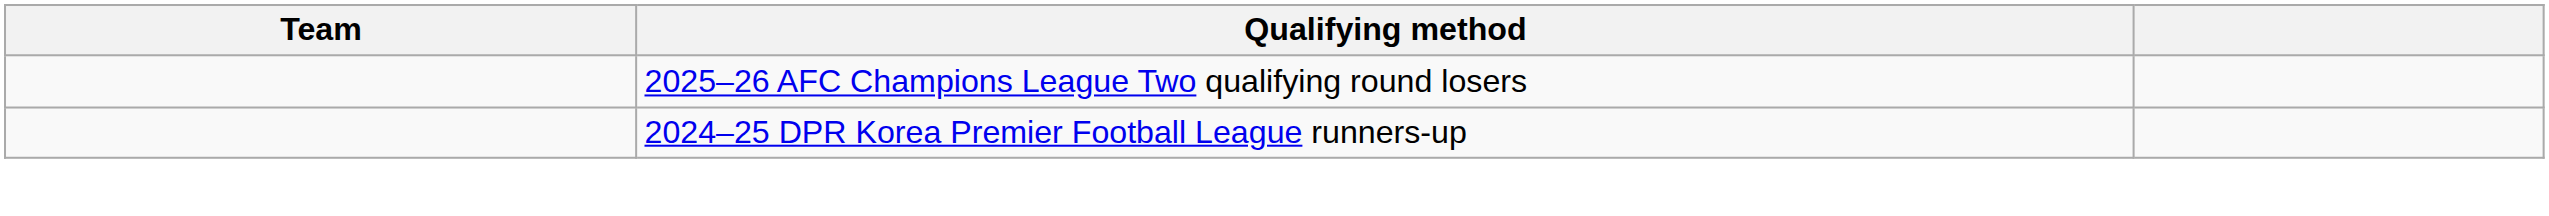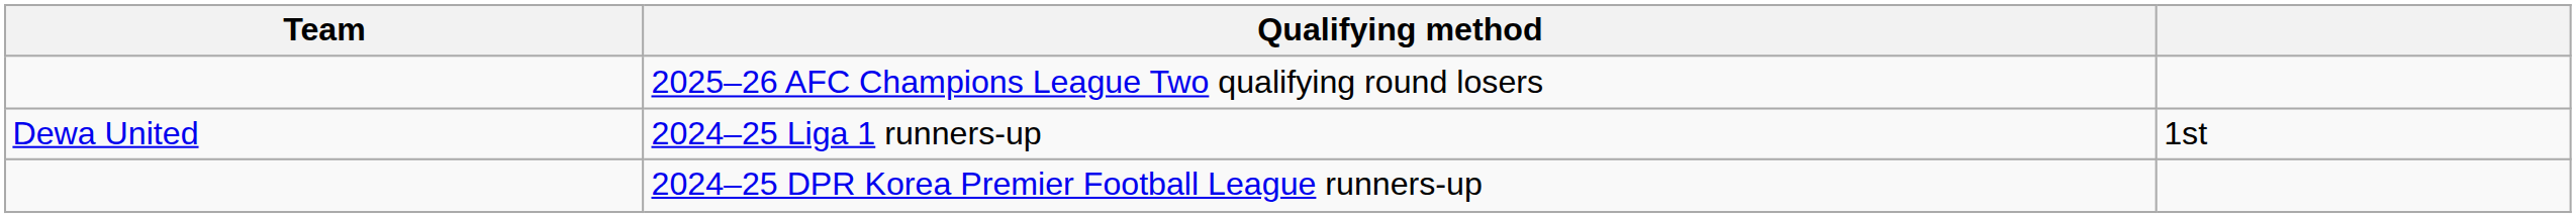+ row: Dewa United | 2024–25 Liga 1 runners-up | 1st
